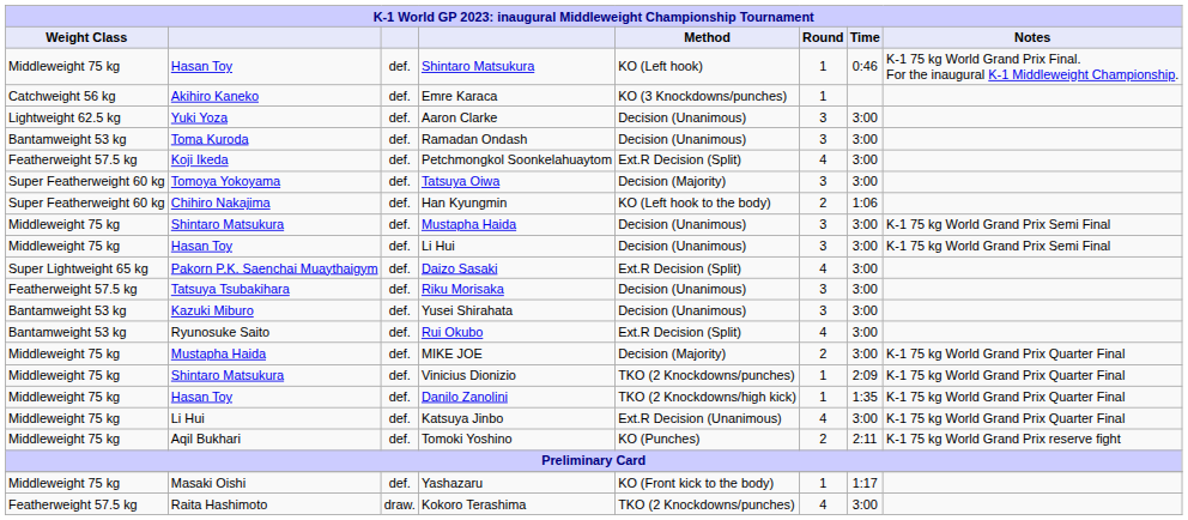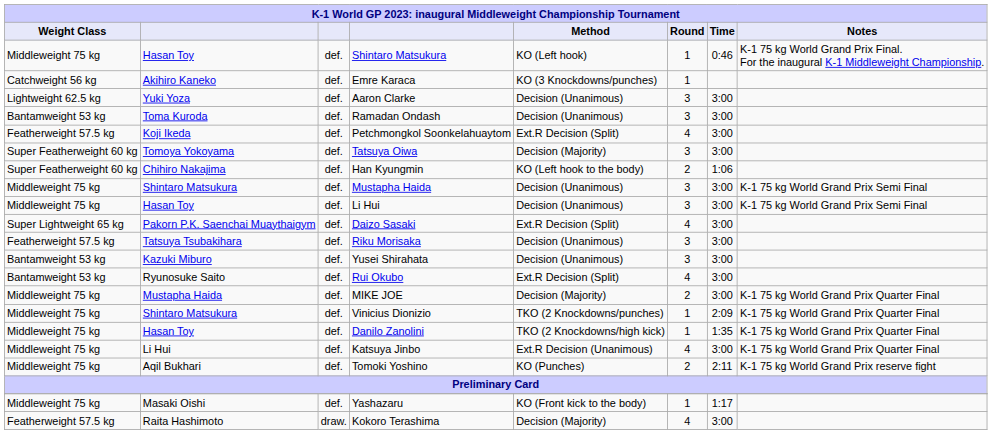Kokoro Terashima | Method: TKO (2 Knockdowns/punches) -> Decision (Majority)
